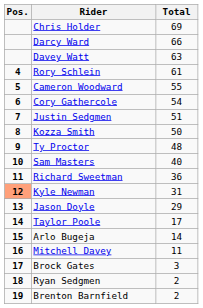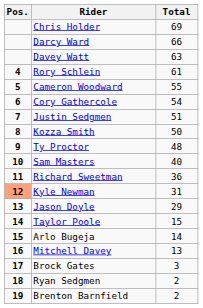Taylor Poole | Total: 17 -> 15
Mitchell Davey | Total: 11 -> 13
